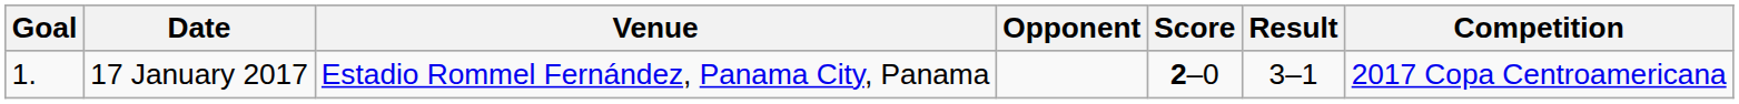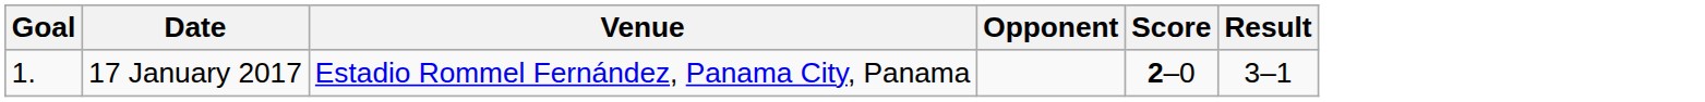- column: Competition | 2017 Copa Centroamericana
